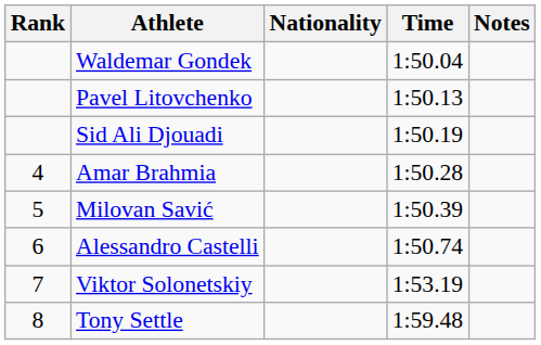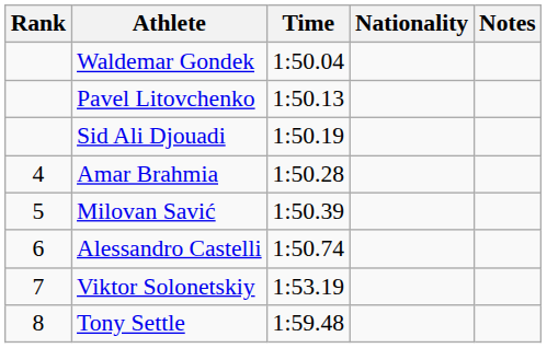columns swapped: Nationality <-> Time
